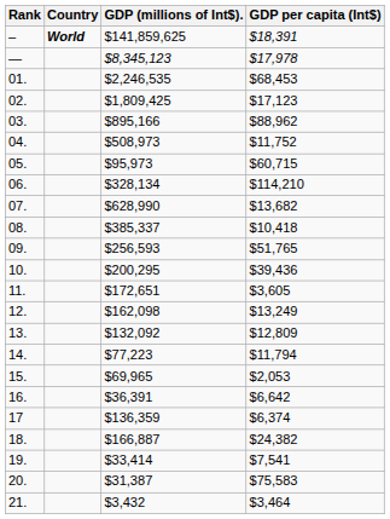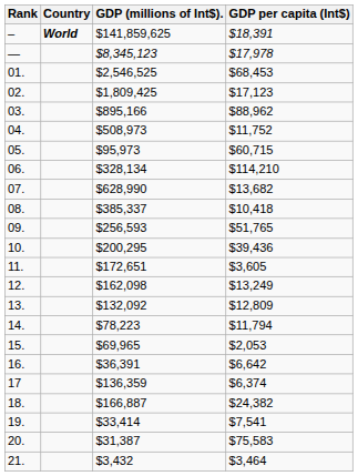01. | GDP (millions of Int$).: $2,246,535 -> $2,546,525
14. | GDP (millions of Int$).: $77,223 -> $78,223
